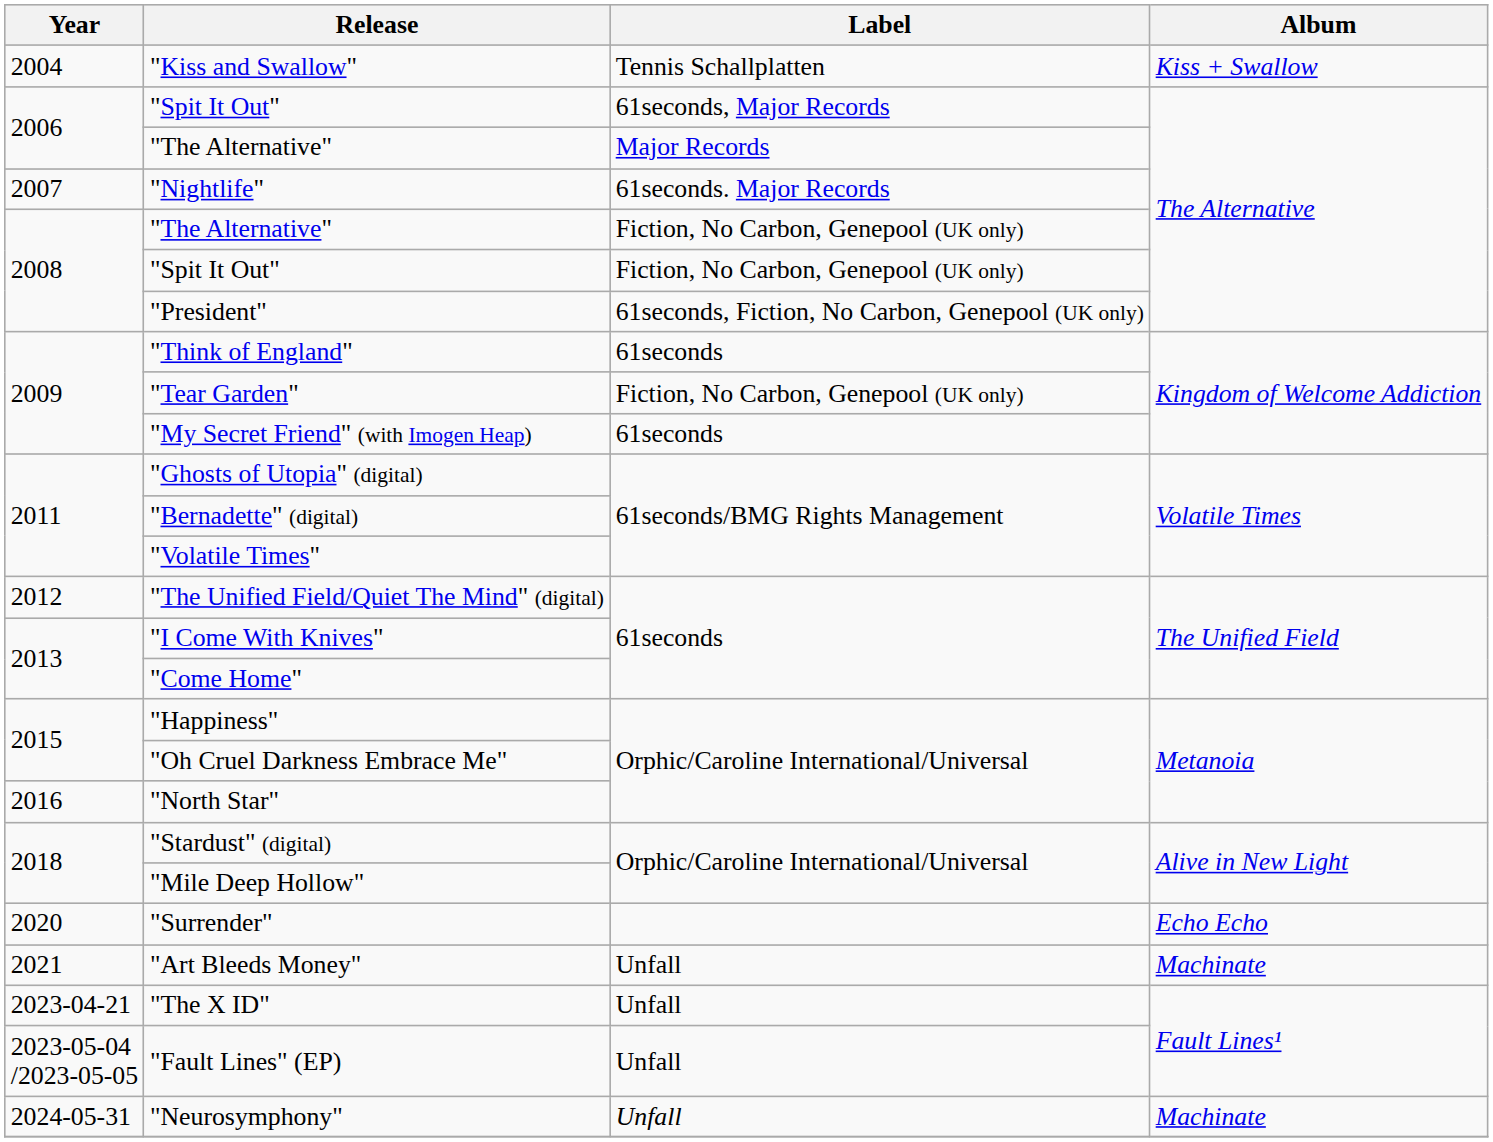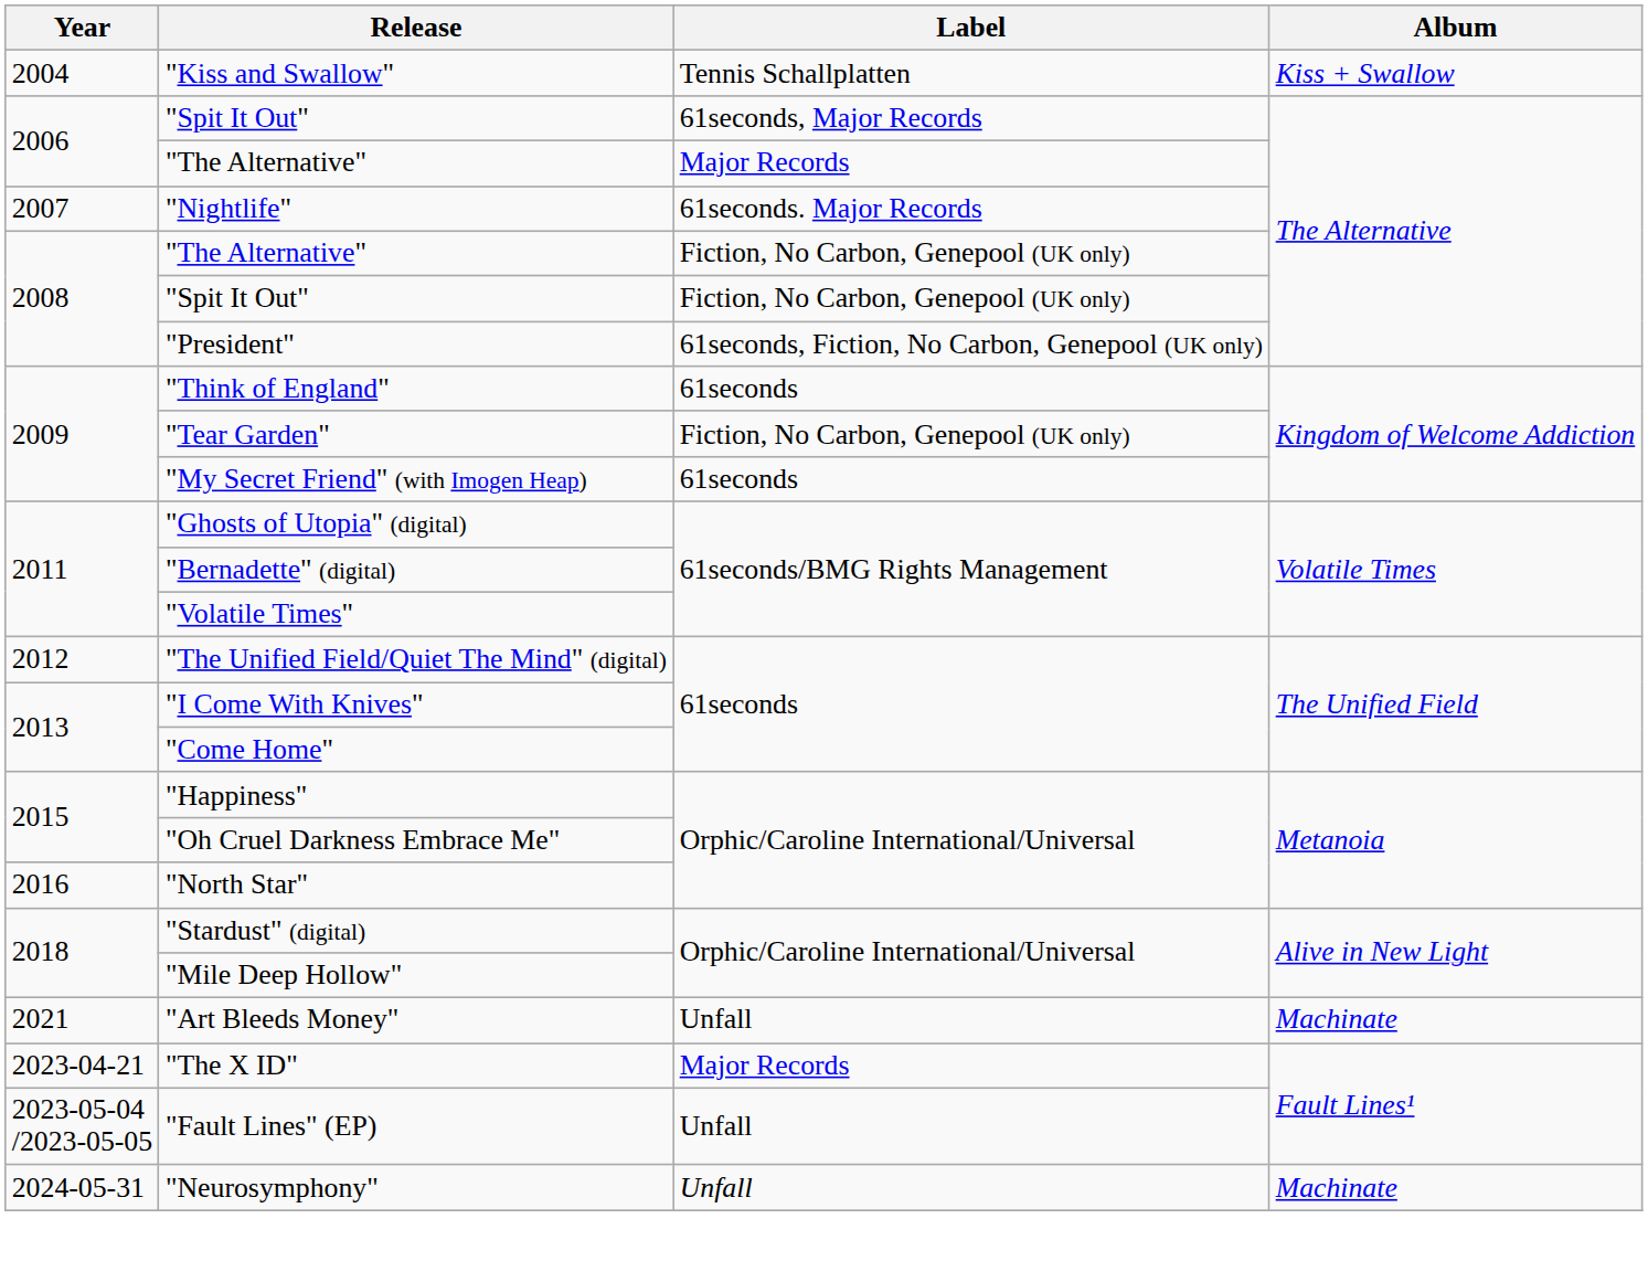- row: 2020 | "Surrender" | Echo Echo
"The X ID" | Label: Unfall -> Major Records
